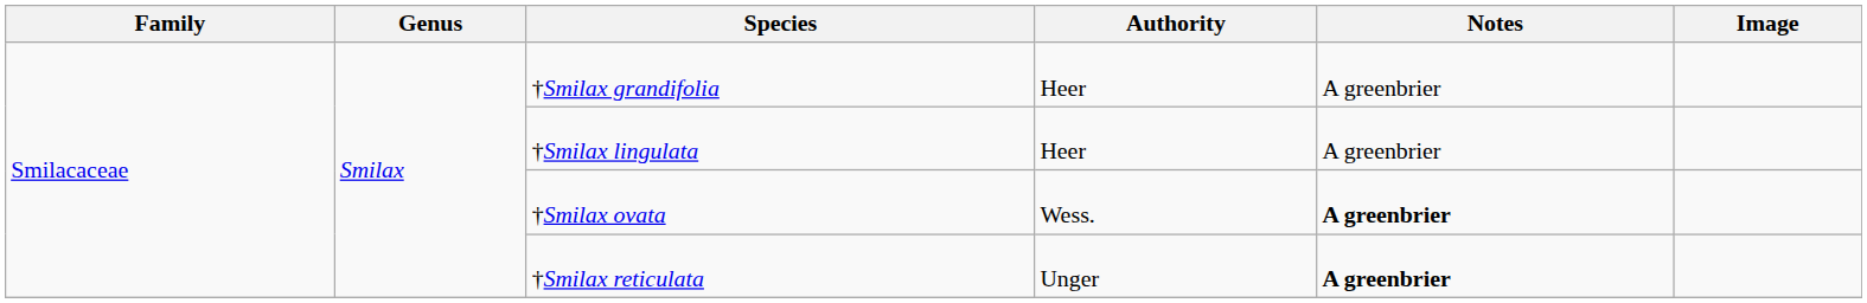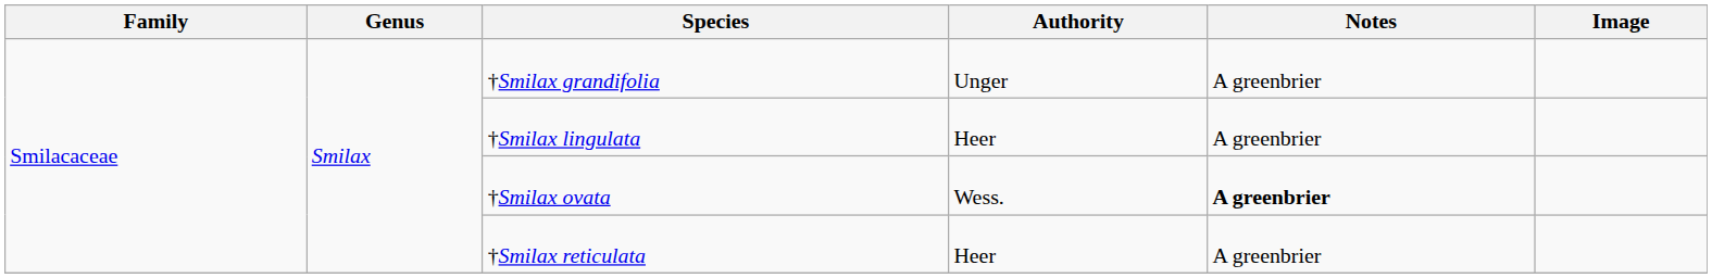†Smilax grandifolia | Authority: Heer -> Unger
†Smilax reticulata | Authority: Unger -> Heer
†Smilax reticulata | Notes: bold -> normal
